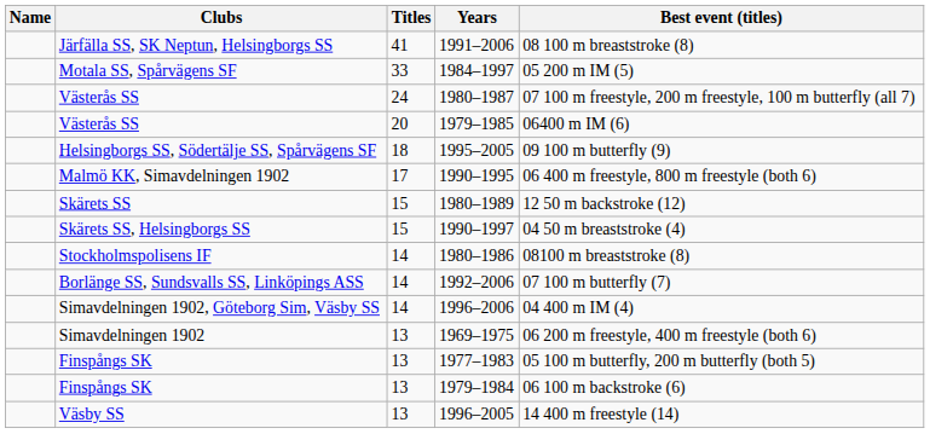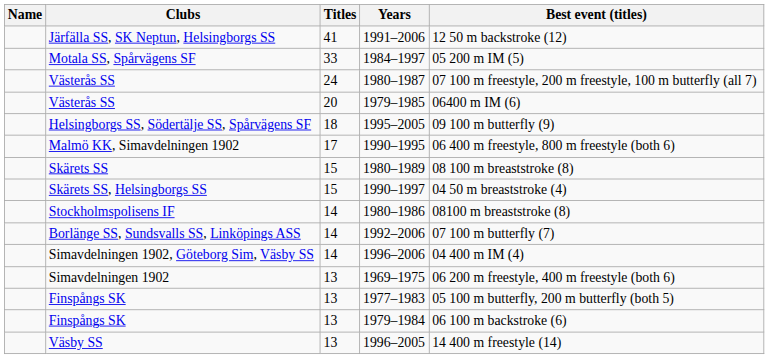1991–2006 | Best event (titles): 08 100 m breaststroke (8) -> 12 50 m backstroke (12)
1980–1989 | Best event (titles): 12 50 m backstroke (12) -> 08 100 m breaststroke (8)
